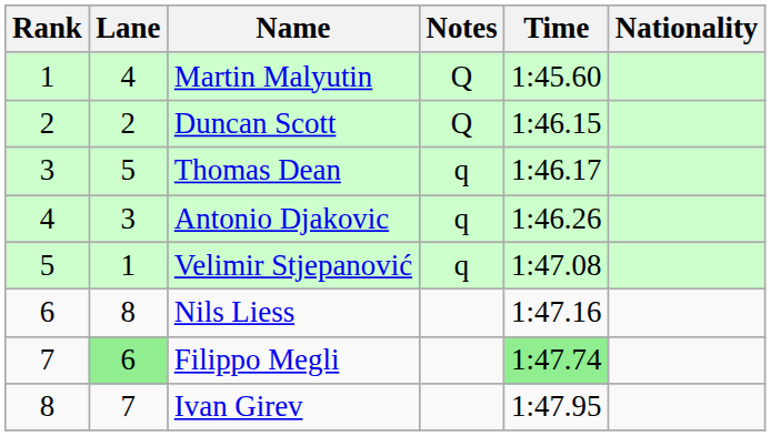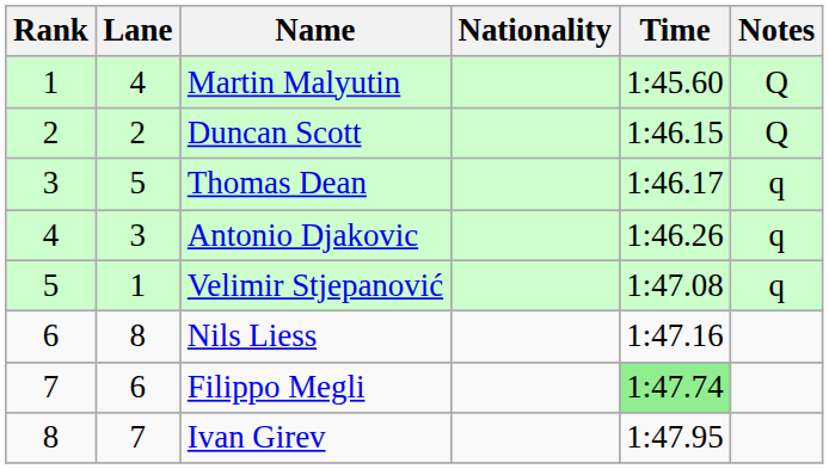columns swapped: Nationality <-> Notes
Filippo Megli | Lane: lightgreen background -> no background
